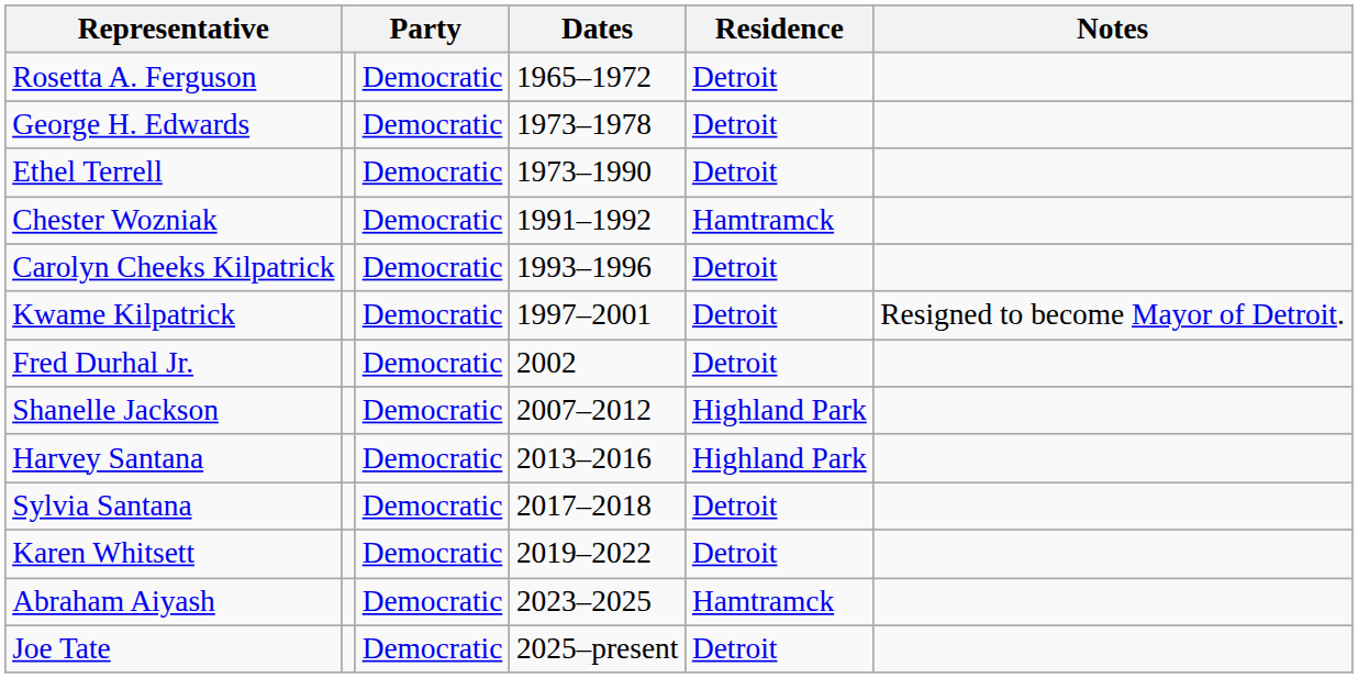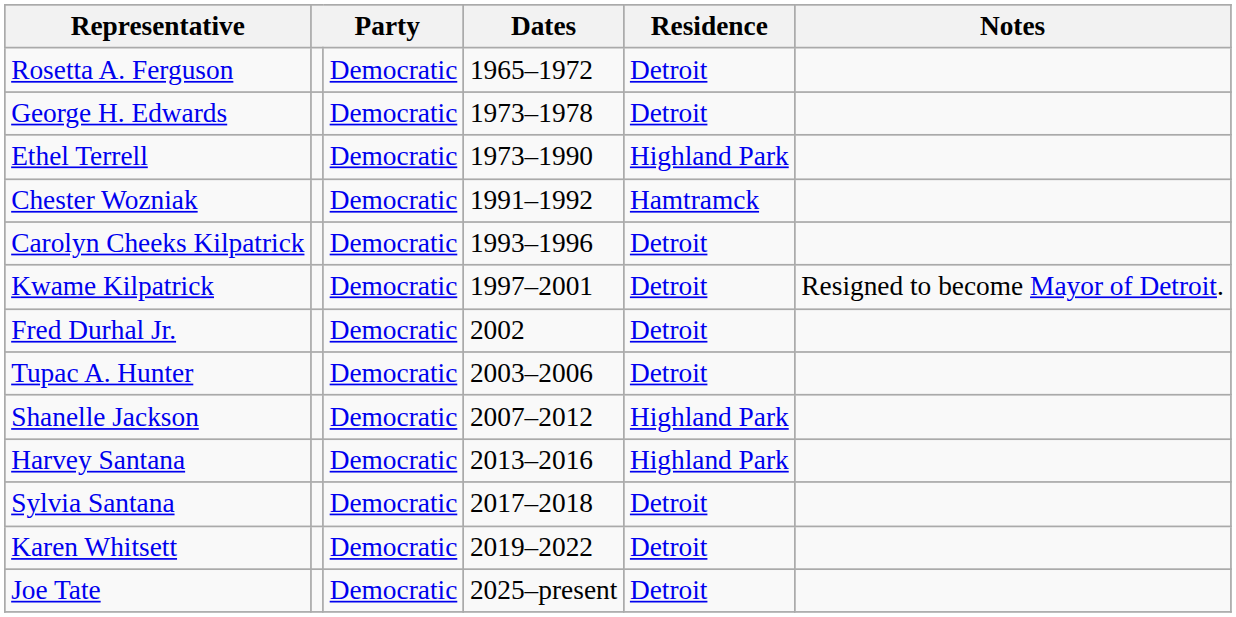Ethel Terrell | Residence: Detroit -> Highland Park
+ row: Tupac A. Hunter | Democratic | 2003–2006 | Detroit
- row: Abraham Aiyash | Democratic | 2023–2025 | Hamtramck
